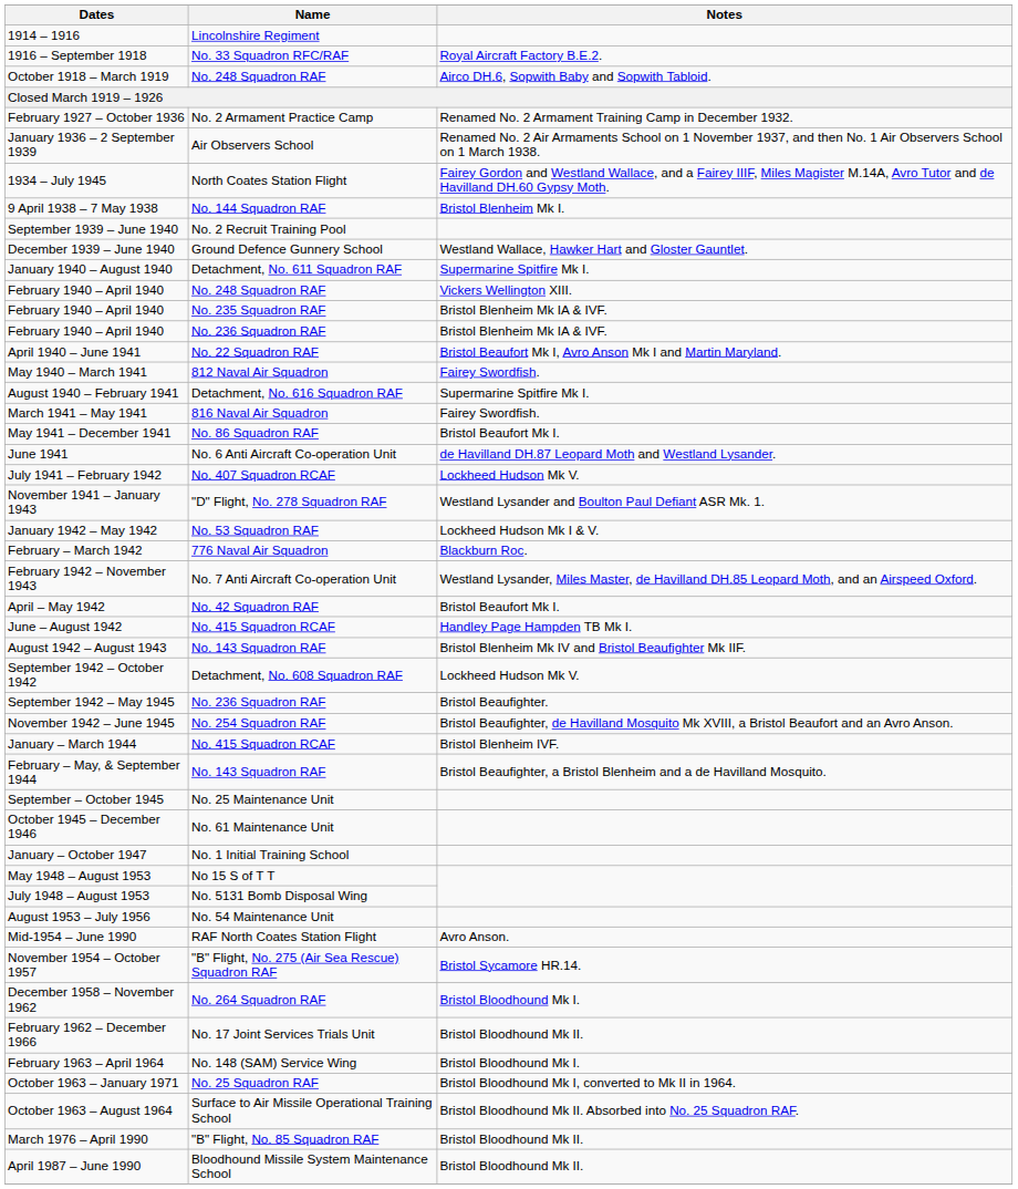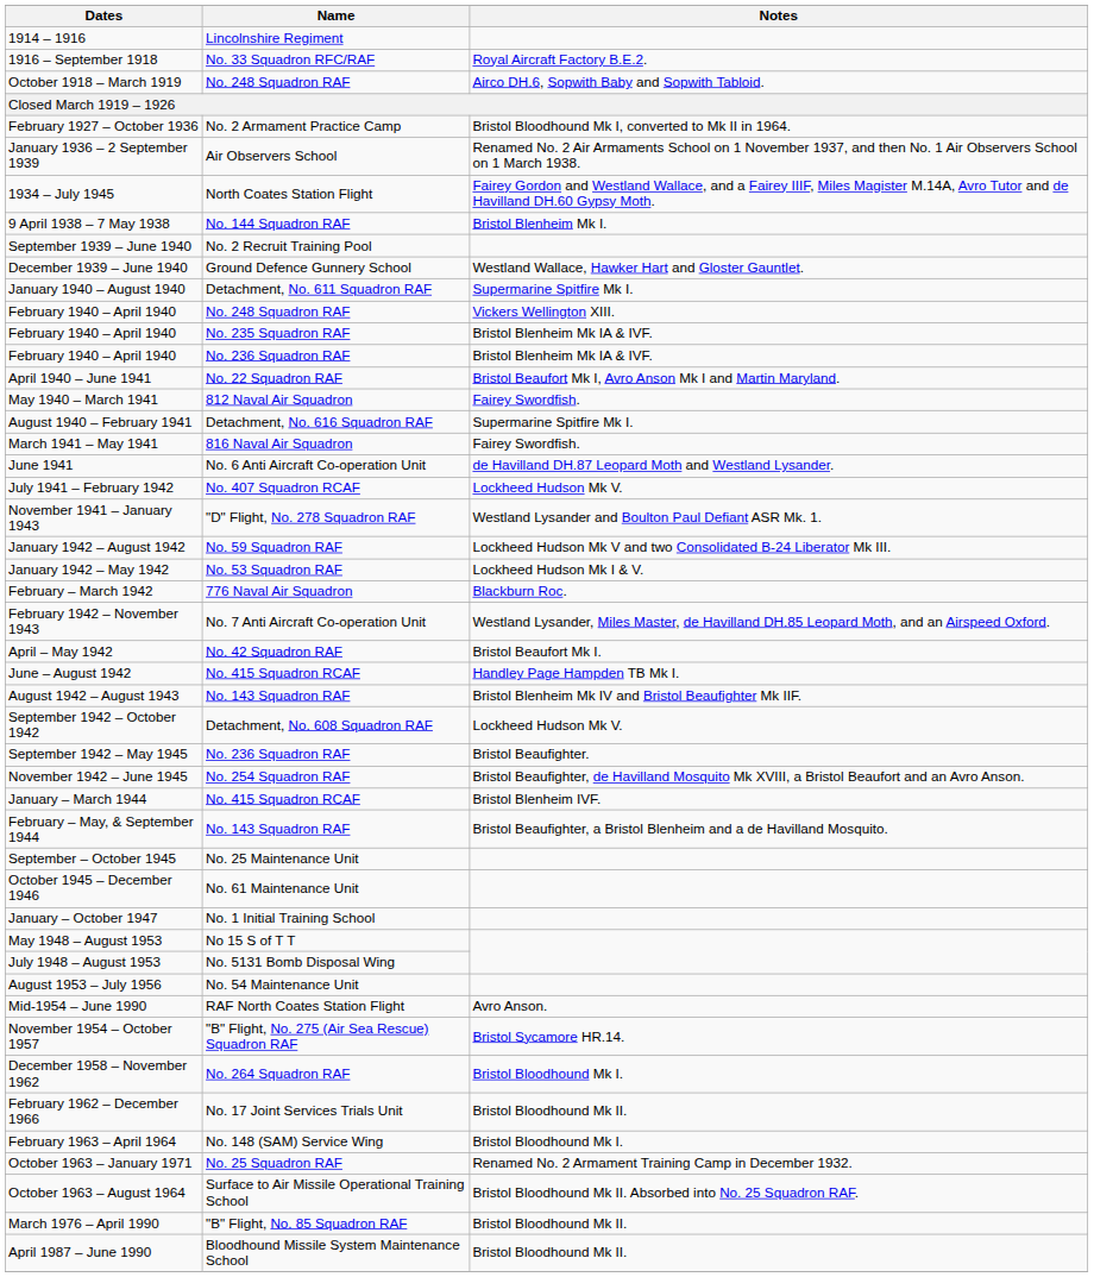February 1927 – October 1936 | Notes: Renamed No. 2 Armament Training Camp in December 1932. -> Bristol Bloodhound Mk I, converted to Mk II in 1964.
- row: May 1941 – December 1941 | No. 86 Squadron RAF | Bristol Beaufort Mk I.
+ row: January 1942 – August 1942 | No. 59 Squadron RAF | Lockheed Hudson Mk V and two Consolidated B-24 Liberator Mk III.
October 1963 – January 1971 | Notes: Bristol Bloodhound Mk I, converted to Mk II in 1964. -> Renamed No. 2 Armament Training Camp in December 1932.
